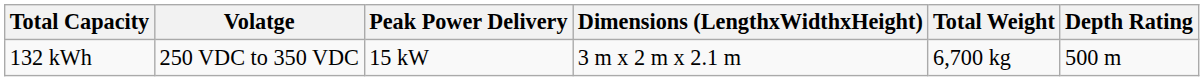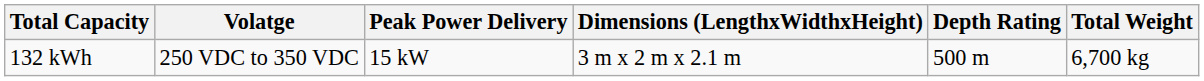columns swapped: Total Weight <-> Depth Rating
